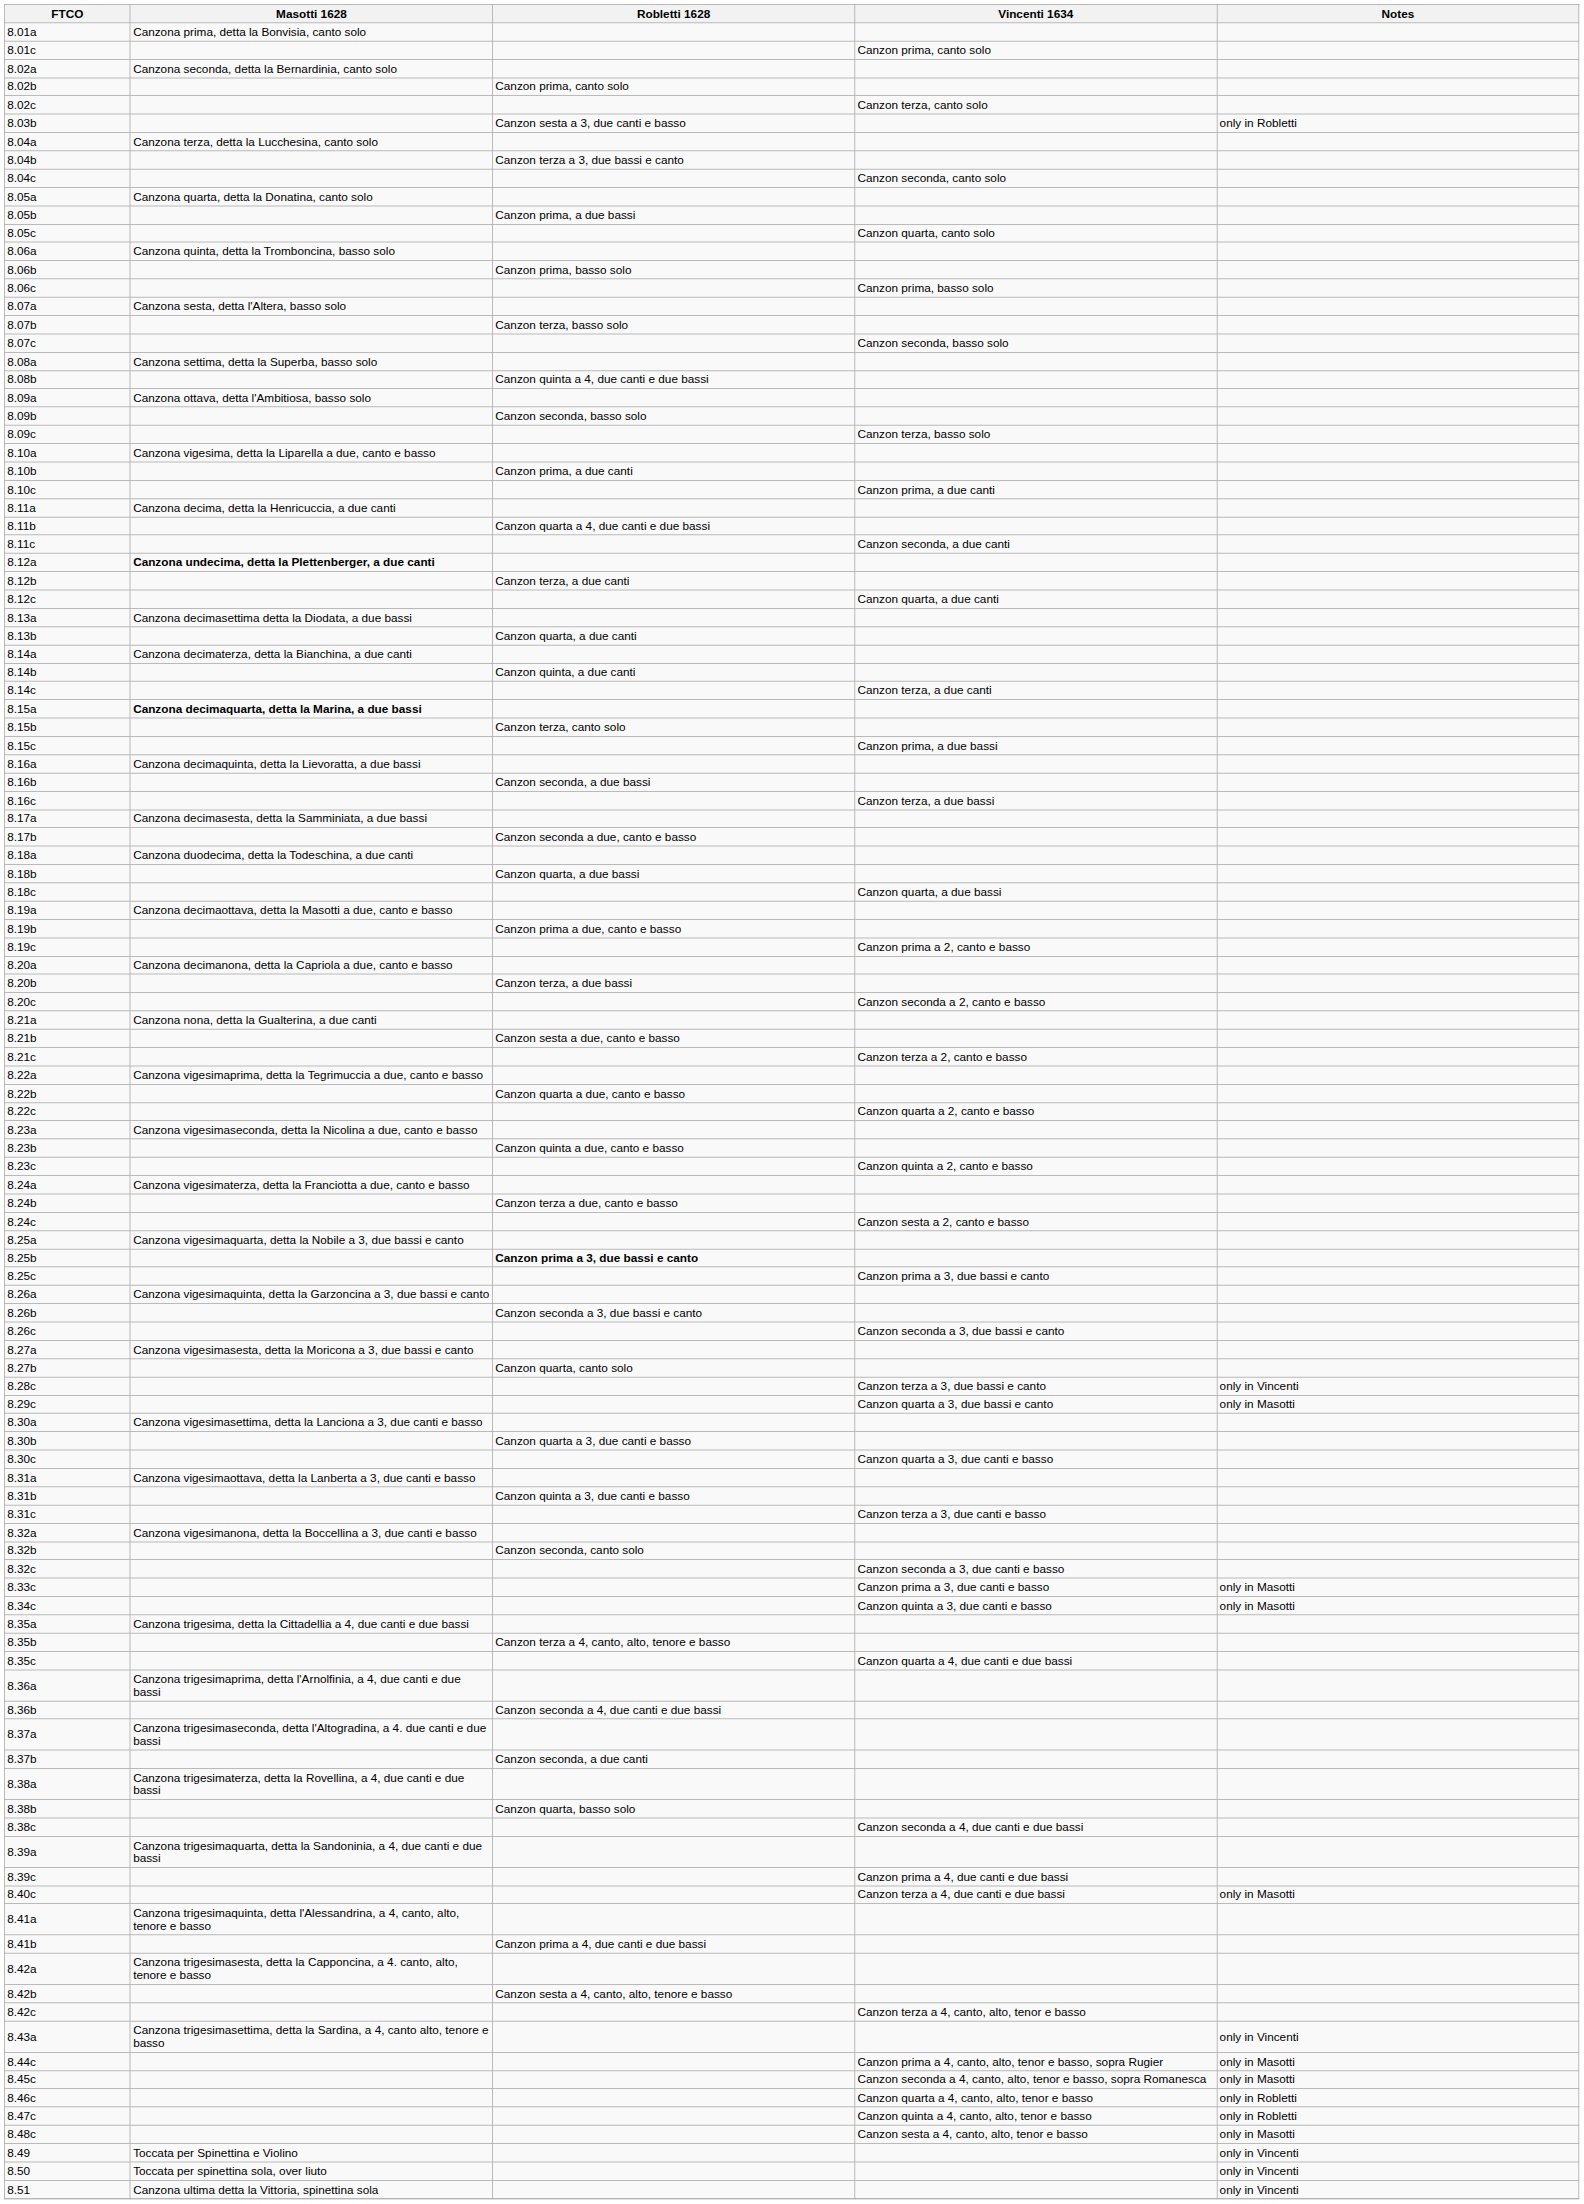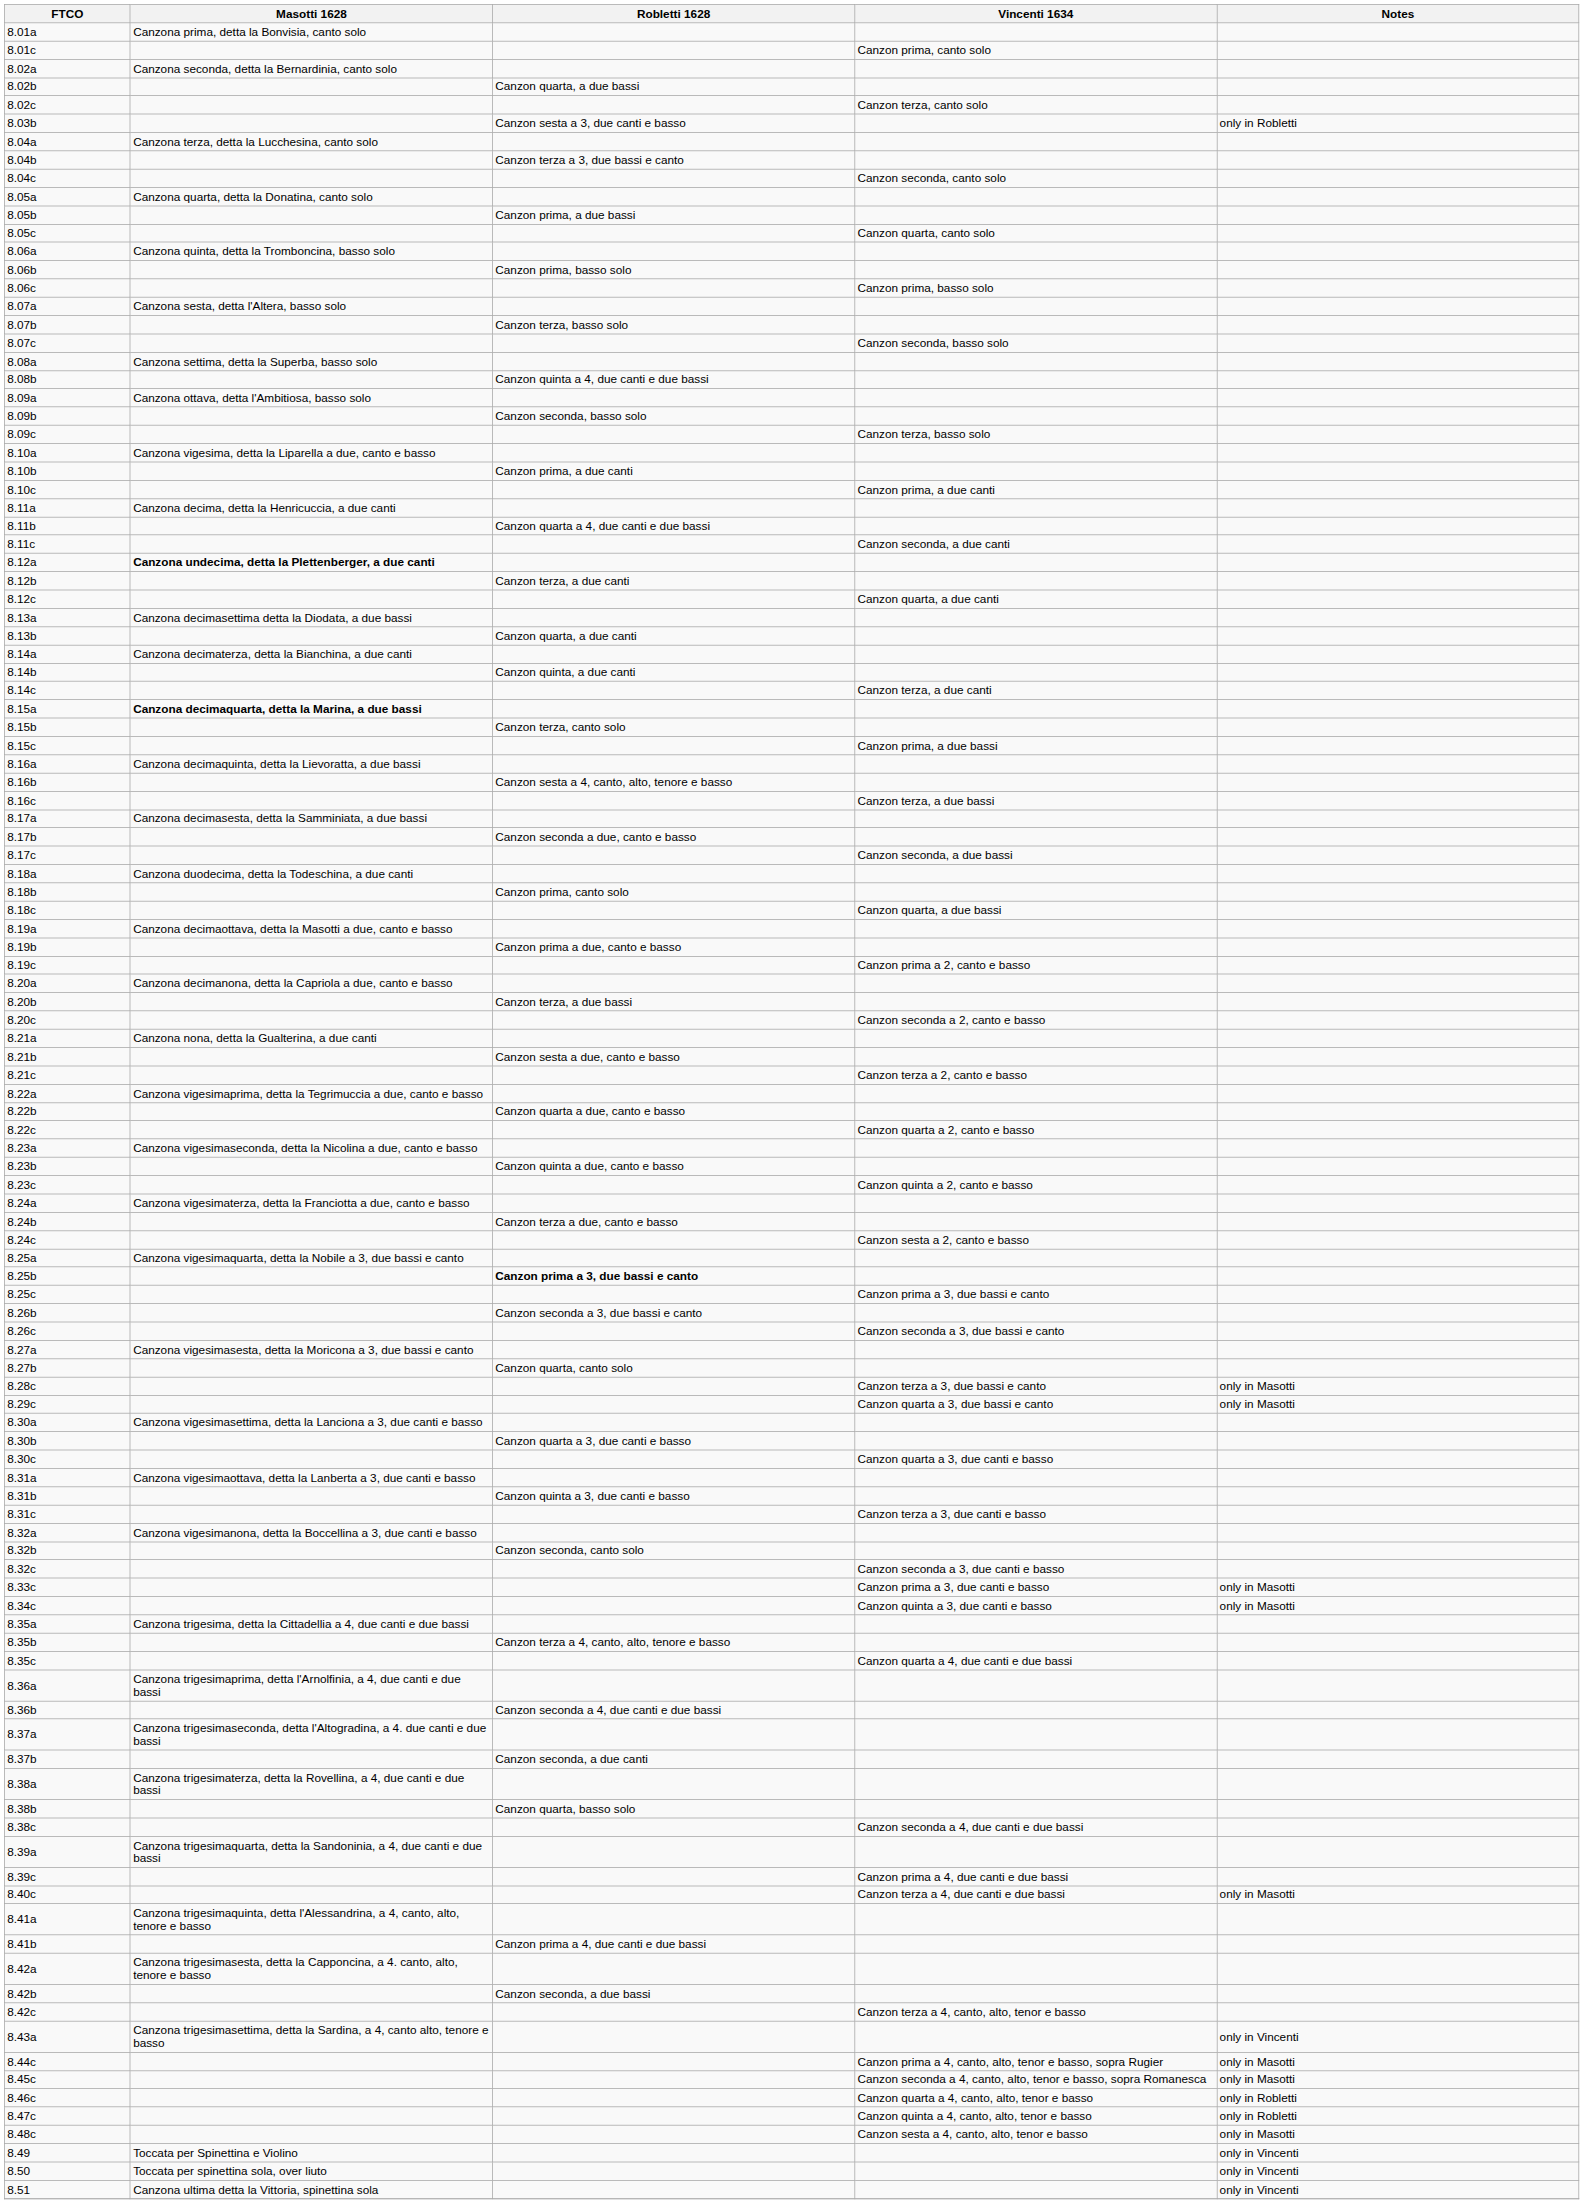8.02b | Robletti 1628: Canzon prima, canto solo -> Canzon quarta, a due bassi
8.16b | Robletti 1628: Canzon seconda, a due bassi -> Canzon sesta a 4, canto, alto, tenore e basso
+ row: 8.17c | Canzon seconda, a due bassi
8.18b | Robletti 1628: Canzon quarta, a due bassi -> Canzon prima, canto solo
- row: 8.26a | Canzona vigesimaquinta, detta la Garzoncina a 3, due bassi e canto
8.28c | Notes: only in Vincenti -> only in Masotti
8.42b | Robletti 1628: Canzon sesta a 4, canto, alto, tenore e basso -> Canzon seconda, a due bassi
